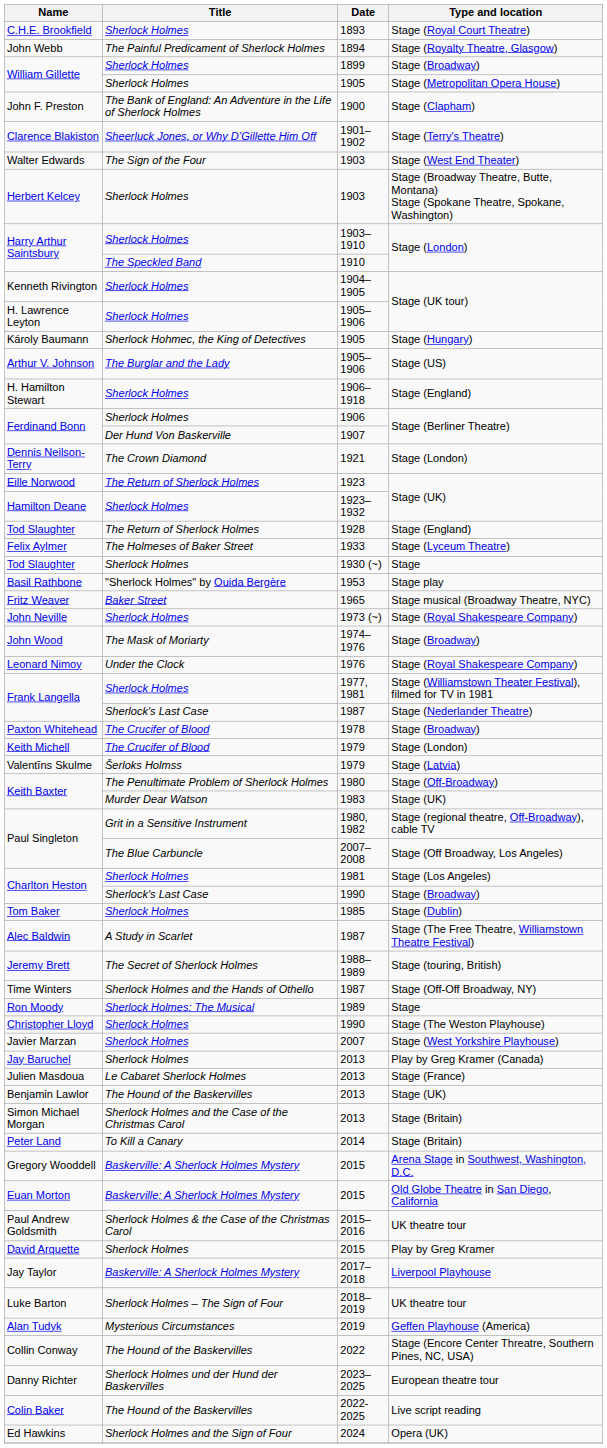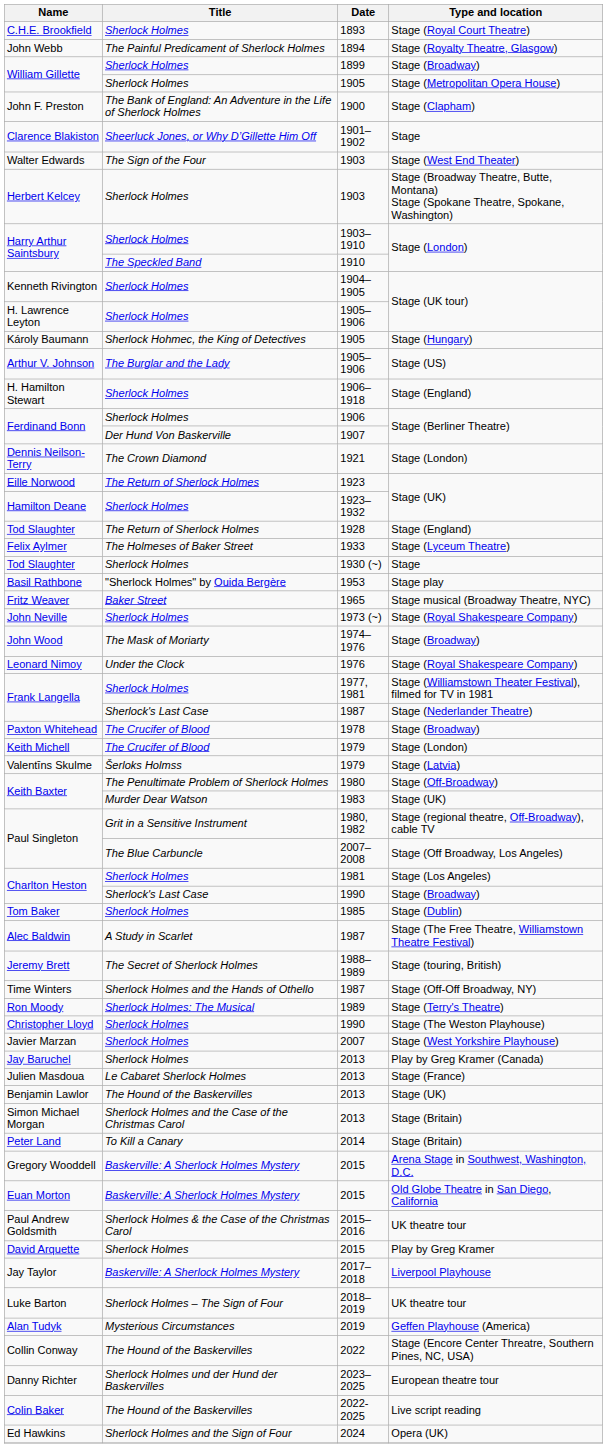Clarence Blakiston | Type and location: Stage (Terry's Theatre) -> Stage
Ron Moody | Type and location: Stage -> Stage (Terry's Theatre)
